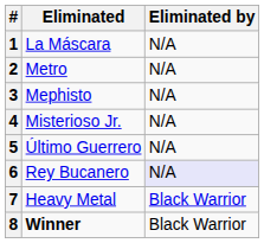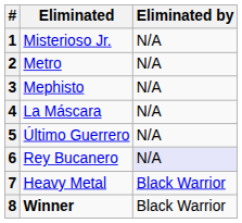1 | Eliminated: La Máscara -> Misterioso Jr.
4 | Eliminated: Misterioso Jr. -> La Máscara
